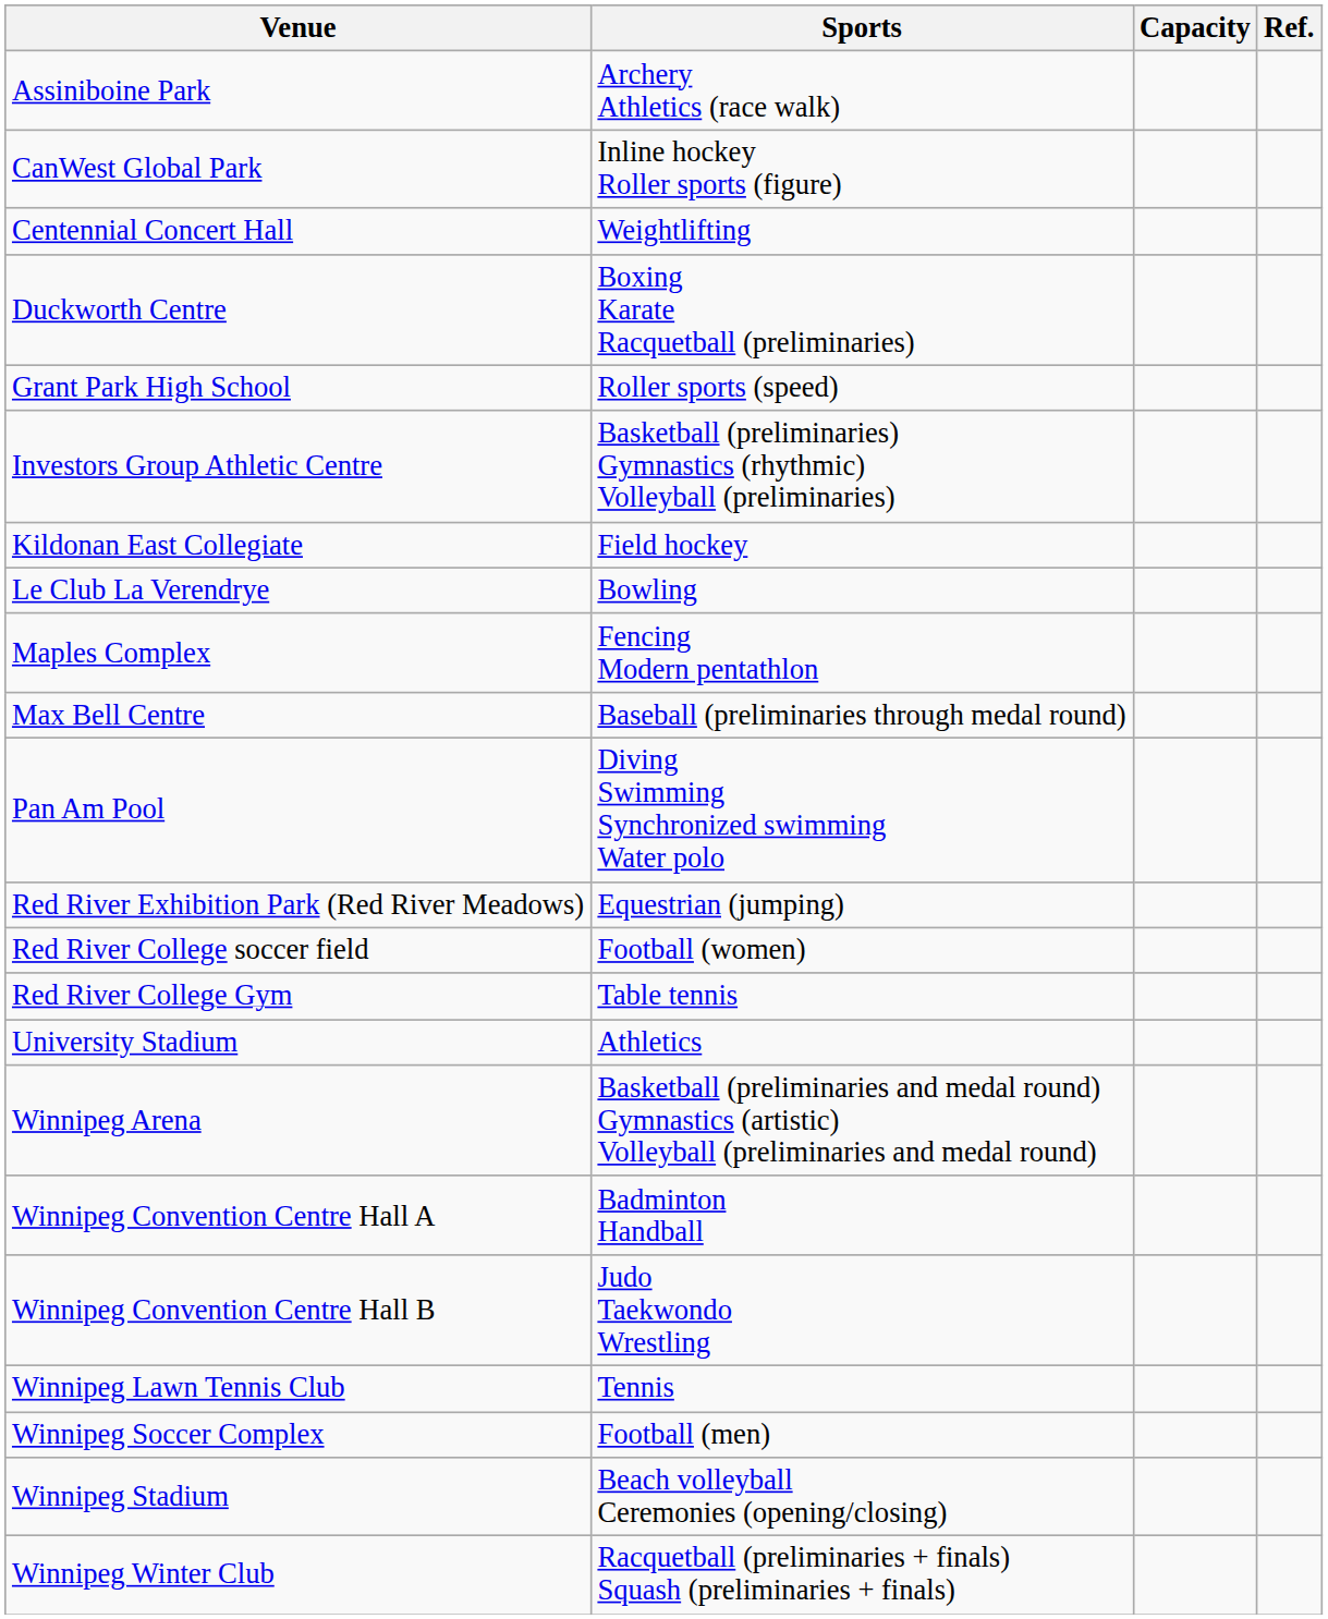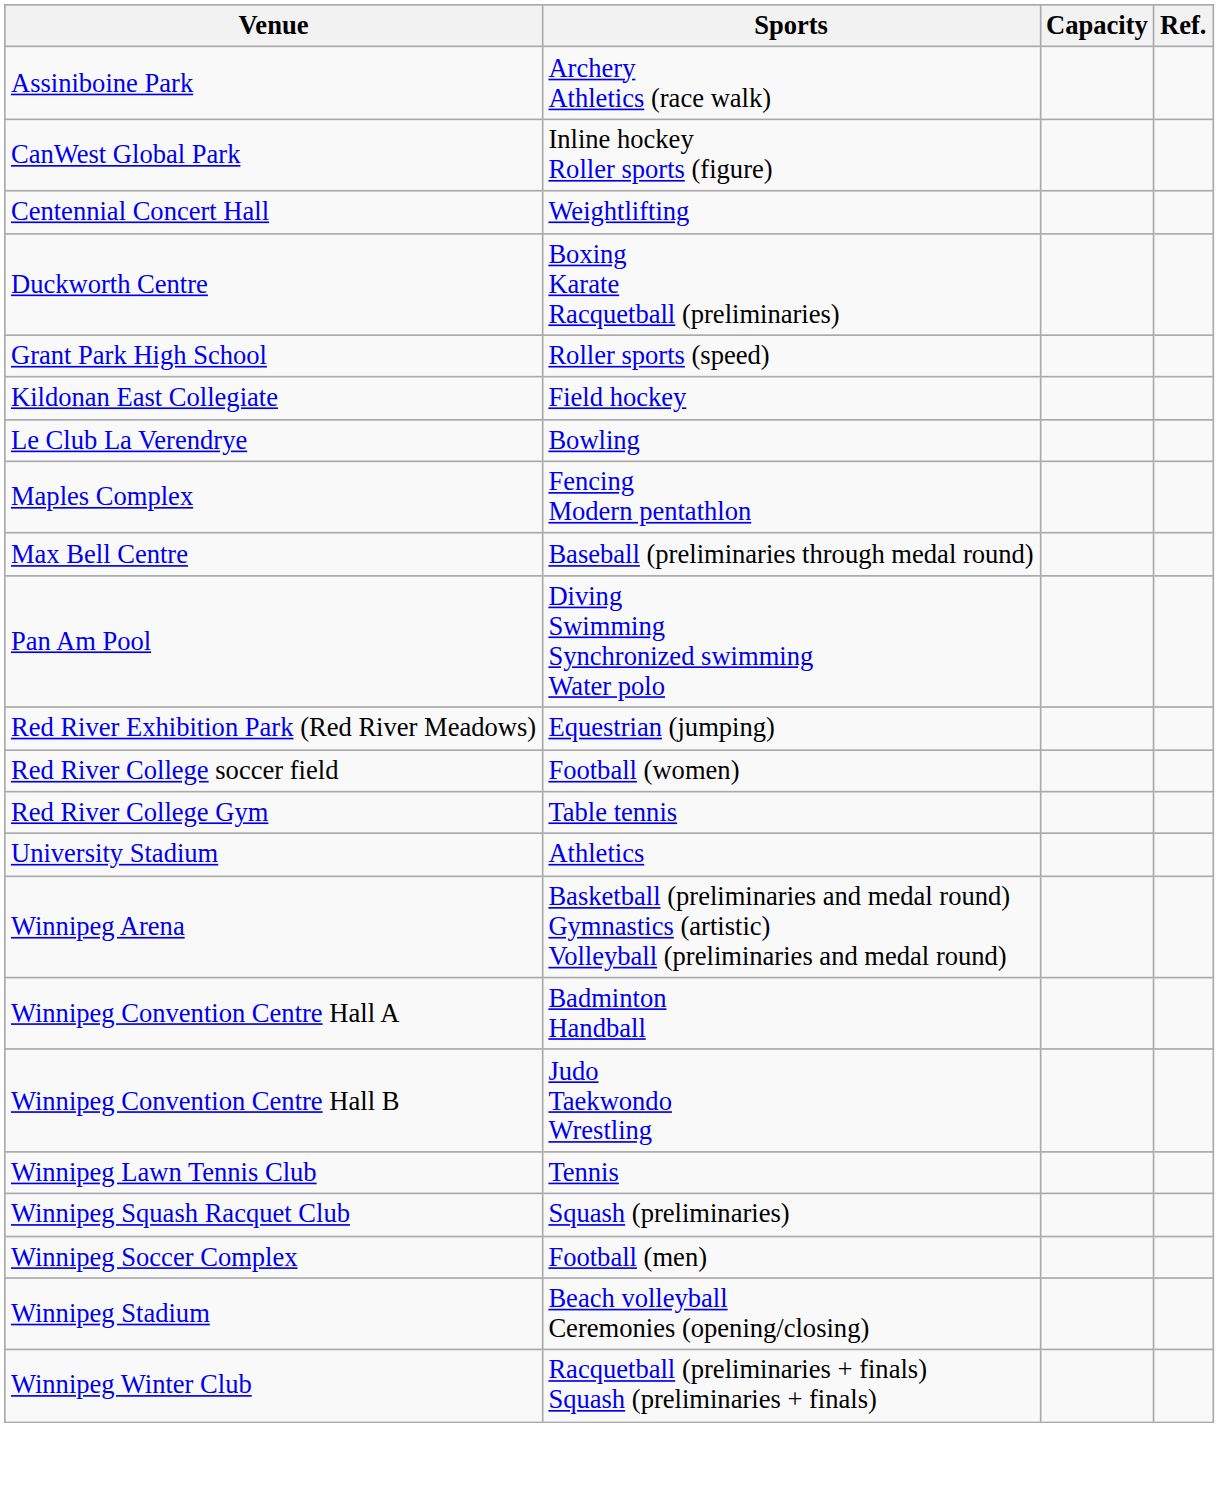- row: Investors Group Athletic Centre | Basketball (preliminaries) Gymnastics (rhythmic) Volleyball (preliminaries)
+ row: Winnipeg Squash Racquet Club | Squash (preliminaries)
